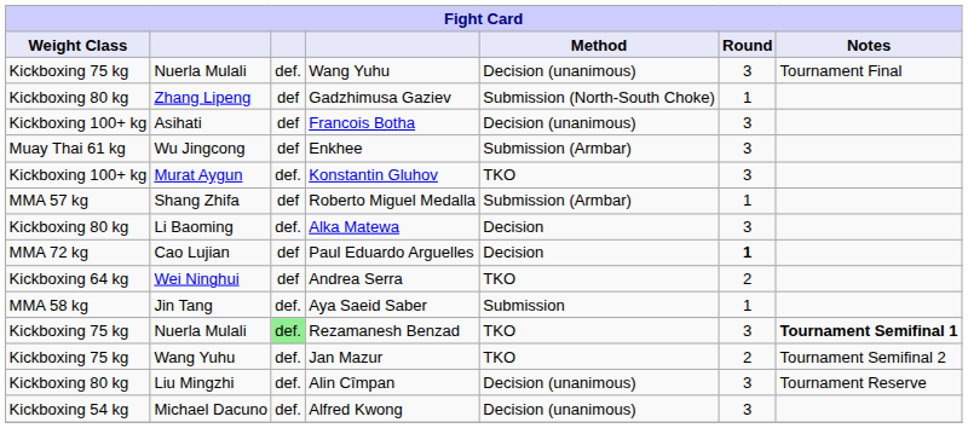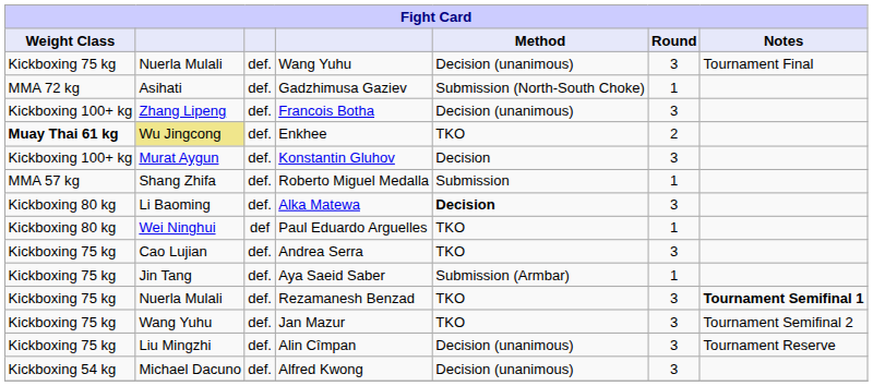Gadzhimusa Gaziev | Weight Class: Kickboxing 80 kg -> MMA 72 kg
Gadzhimusa Gaziev | column 2: Zhang Lipeng -> Asihati
Gadzhimusa Gaziev | column 3: def -> def.
Francois Botha | column 2: Asihati -> Zhang Lipeng
Francois Botha | column 3: def -> def.
Enkhee | Weight Class: normal -> bold
Enkhee | column 2: no background -> khaki background
Enkhee | column 3: def -> def.
Enkhee | Method: Submission (Armbar) -> TKO
Enkhee | Round: 3 -> 2
Konstantin Gluhov | Method: TKO -> Decision
Roberto Miguel Medalla | column 3: def -> def.
Roberto Miguel Medalla | Method: Submission (Armbar) -> Submission
Alka Matewa | Method: normal -> bold
Paul Eduardo Arguelles | Weight Class: MMA 72 kg -> Kickboxing 80 kg
Paul Eduardo Arguelles | column 2: Cao Lujian -> Wei Ninghui
Paul Eduardo Arguelles | Method: Decision -> TKO
Paul Eduardo Arguelles | Round: bold -> normal
Andrea Serra | Weight Class: Kickboxing 64 kg -> Kickboxing 75 kg
Andrea Serra | column 2: Wei Ninghui -> Cao Lujian
Andrea Serra | column 3: def -> def.
Andrea Serra | Round: 2 -> 3
Aya Saeid Saber | Weight Class: MMA 58 kg -> Kickboxing 75 kg
Aya Saeid Saber | Method: Submission -> Submission (Armbar)
Rezamanesh Benzad | column 3: lightgreen background -> no background
Jan Mazur | Round: 2 -> 3
Alin Cîmpan | Weight Class: Kickboxing 80 kg -> Kickboxing 75 kg
